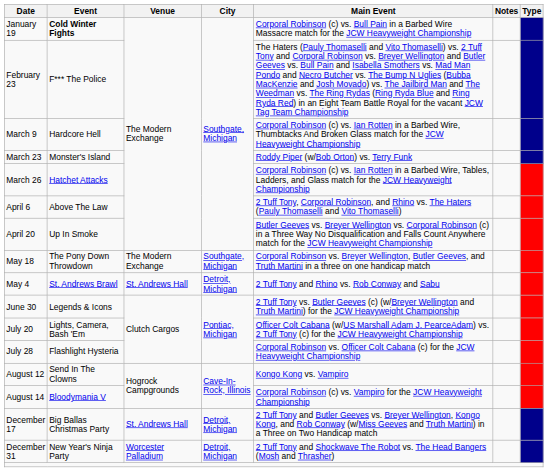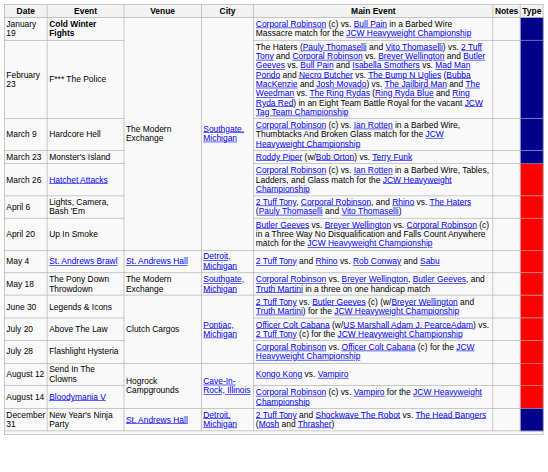April 6 | Event: Above The Law -> Lights, Camera, Bash 'Em
rows swapped: May 4 <-> May 18
July 20 | Event: Lights, Camera, Bash 'Em -> Above The Law
- row: December 17 | Big Ballas Christmas Party | St. Andrews Hall | Detroit, Michigan | 2 Tuff Tony and Butler Geeves vs. Breyer Wellington, Kongo Kong, and Rob Conway (w/Miss Geeves and Truth Martini) in a Three on Two Handicap match
December 31 | Venue: Worcester Palladium -> St. Andrews Hall
